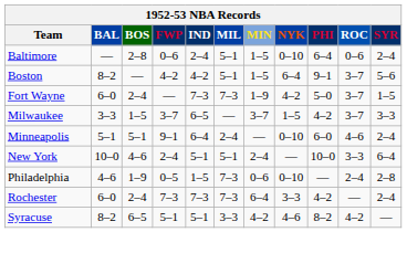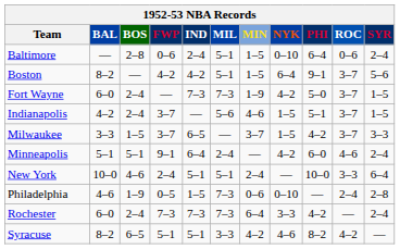+ row: Indianapolis | 4–2 | 2–4 | 3–7 | — | 5–6 | 4–6 | 1–5 | 5–1 | 3–7 | 1–5
Minneapolis | NYK: 0–10 -> 4–2
